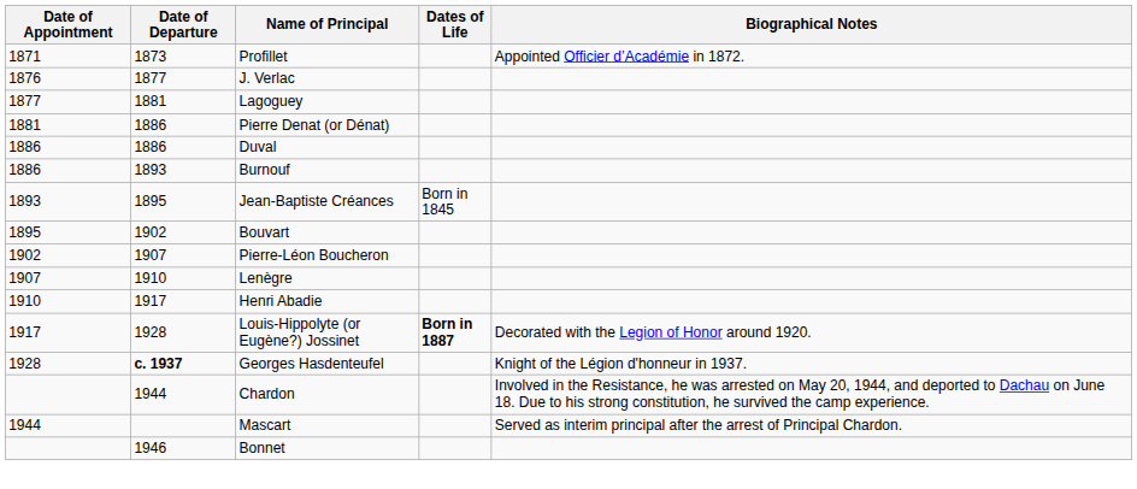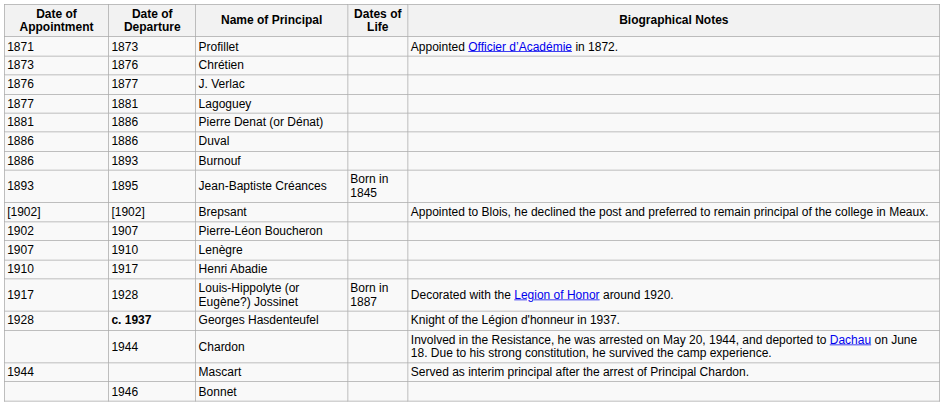+ row: 1873 | 1876 | Chrétien
- row: 1895 | 1902 | Bouvart
+ row: [1902] | [1902] | Brepsant | Appointed to Blois, he declined the post and preferred to remain principal of the college in Meaux.
Louis-Hippolyte (or Eugène?) Jossinet | Dates of Life: bold -> normal
